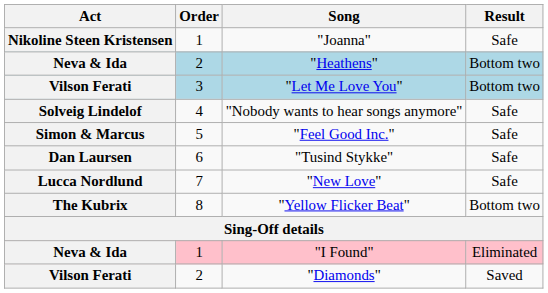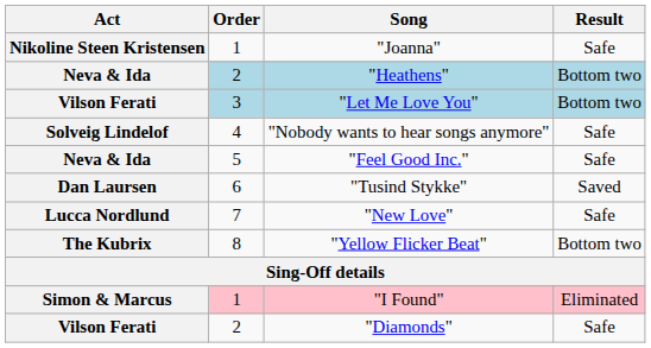"Feel Good Inc." | Act: Simon & Marcus -> Neva & Ida
"Tusind Stykke" | Result: Safe -> Saved
"I Found" | Act: Neva & Ida -> Simon & Marcus
"Diamonds" | Result: Saved -> Safe
